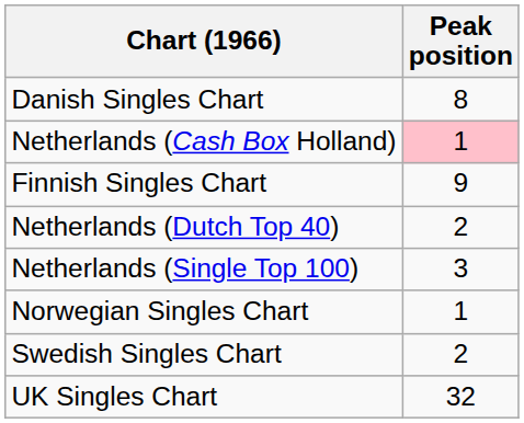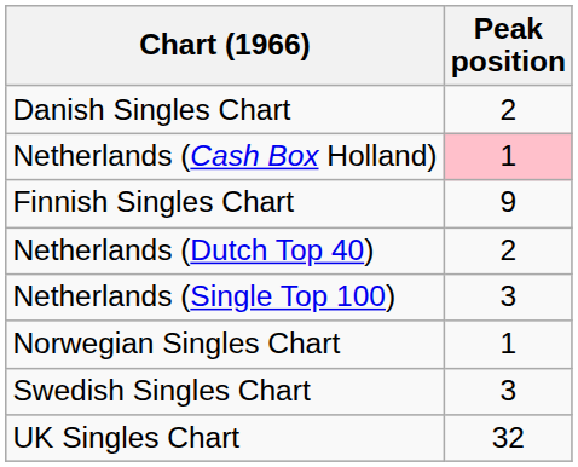Danish Singles Chart | Peak position: 8 -> 2
Swedish Singles Chart | Peak position: 2 -> 3
